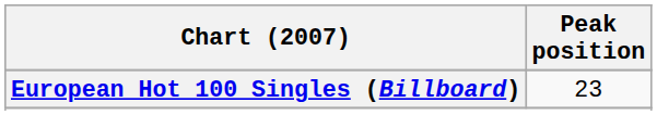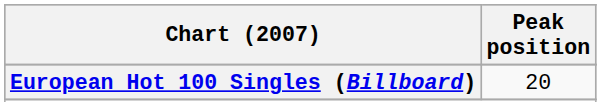European Hot 100 Singles (Billboard) | Peak position: 23 -> 20
